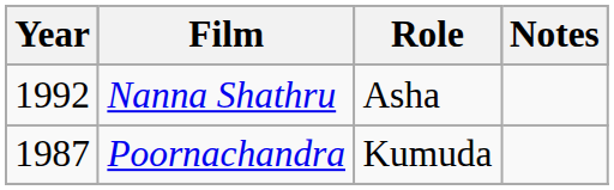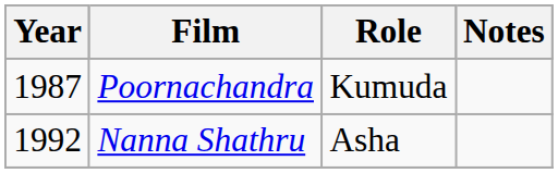rows swapped: Poornachandra <-> Nanna Shathru
